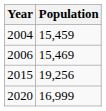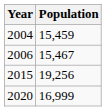2006 | Population: 15,469 -> 15,467
